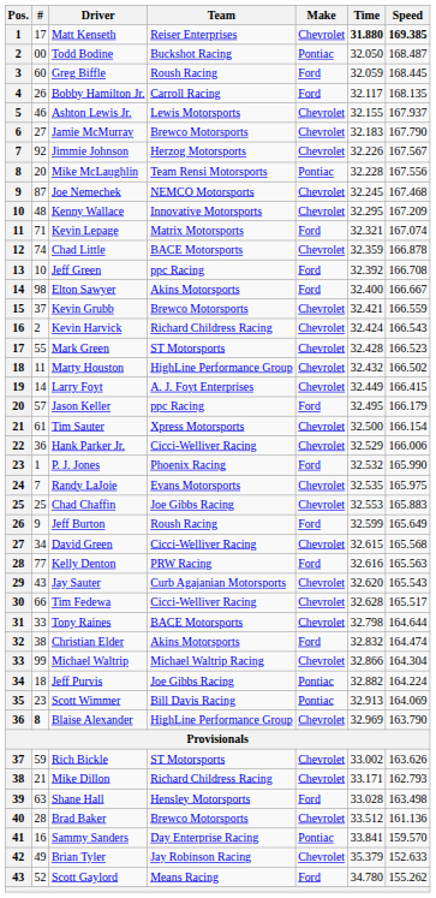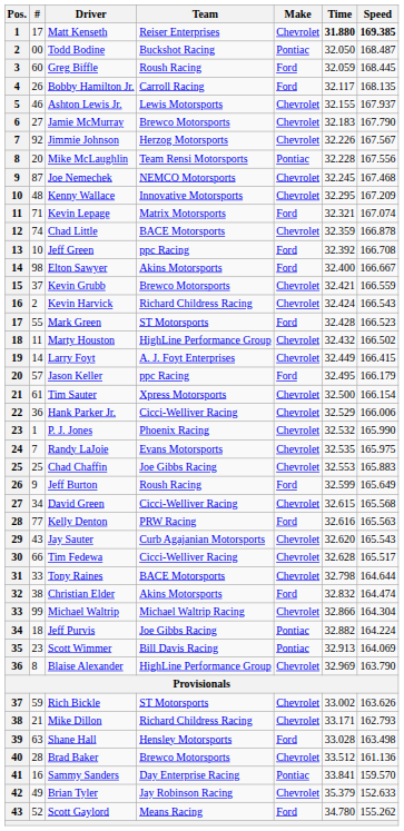Mark Green | Make: Chevrolet -> Ford
P. J. Jones | Make: Ford -> Chevrolet
Blaise Alexander | #: bold -> normal
